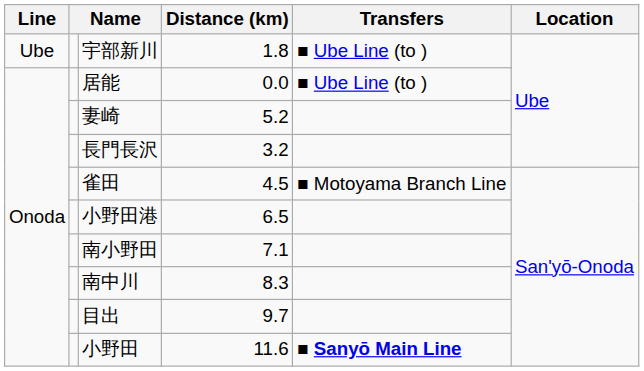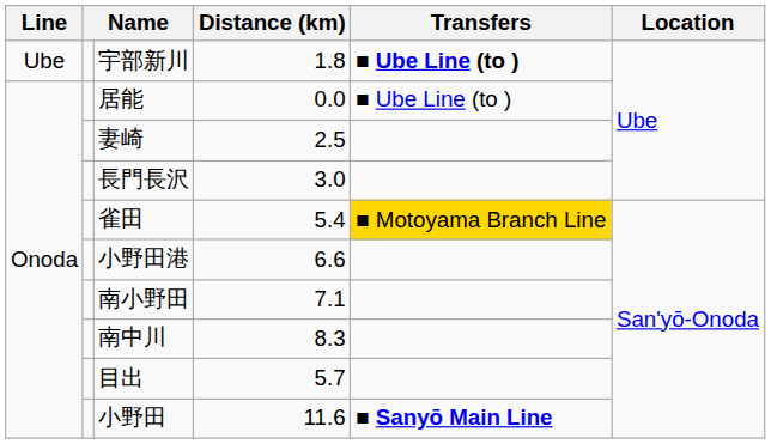宇部新川 | Transfers: normal -> bold
妻崎 | Distance (km): 5.2 -> 2.5
長門長沢 | Distance (km): 3.2 -> 3.0
雀田 | Distance (km): 4.5 -> 5.4
雀田 | Transfers: no background -> gold background
小野田港 | Distance (km): 6.5 -> 6.6
目出 | Distance (km): 9.7 -> 5.7
